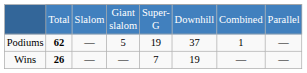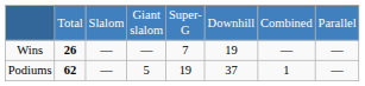rows swapped: Wins <-> Podiums
